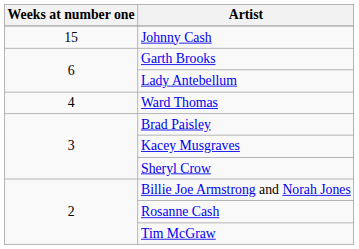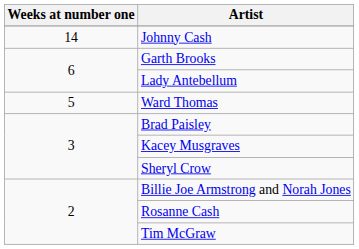Johnny Cash | Weeks at number one: 15 -> 14
Ward Thomas | Weeks at number one: 4 -> 5
